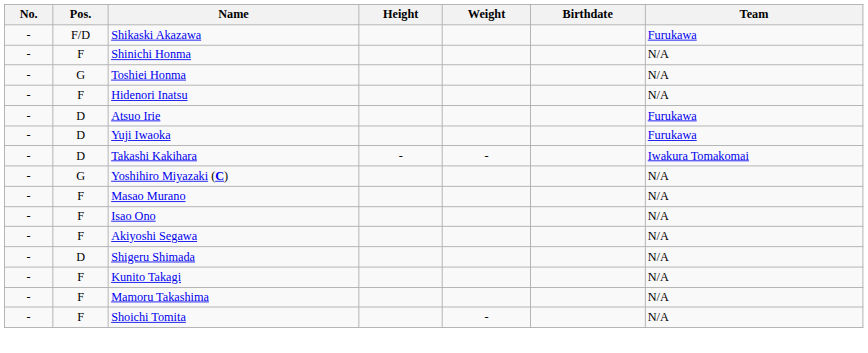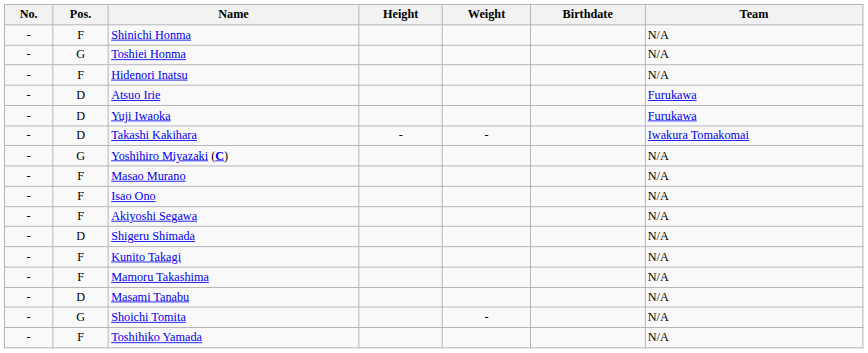- row: - | F/D | Shikaski Akazawa | Furukawa
+ row: - | D | Masami Tanabu | N/A
Shoichi Tomita | Pos.: F -> G
+ row: - | F | Toshihiko Yamada | N/A
